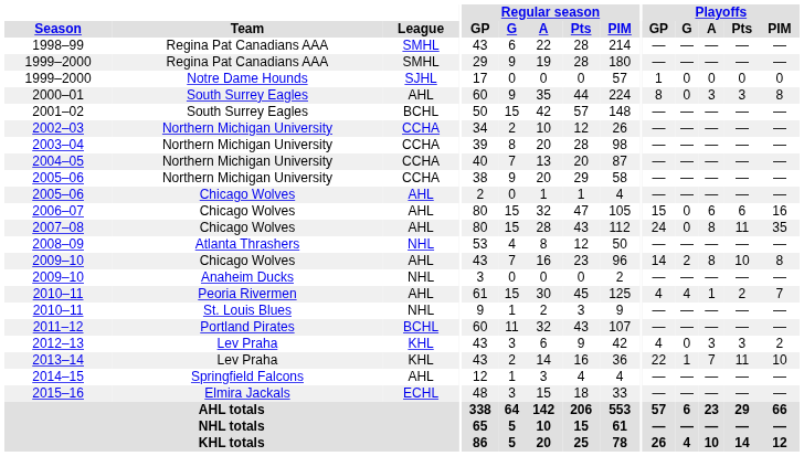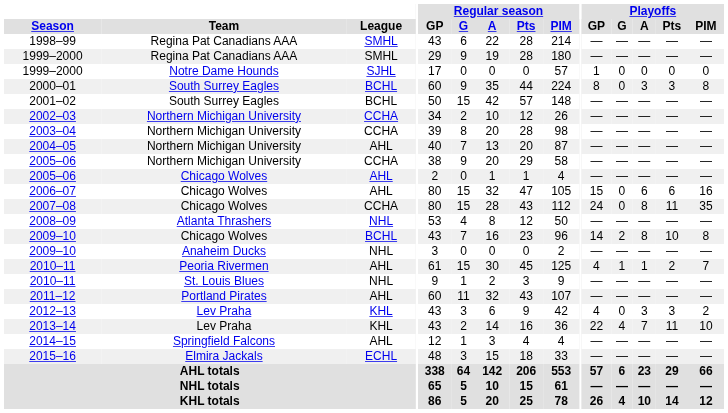2000–01 | League: AHL -> BCHL
2004–05 | League: CCHA -> AHL
2007–08 | League: AHL -> CCHA
2009–10 / Chicago Wolves | League: AHL -> BCHL
2010–11 / Peoria Rivermen | Playoffs / G: 4 -> 1
2011–12 | League: BCHL -> AHL
2013–14 | Playoffs / G: 1 -> 4
